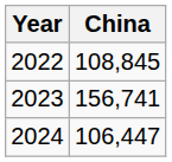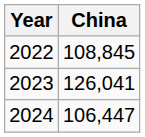2023 | China: 156,741 -> 126,041
